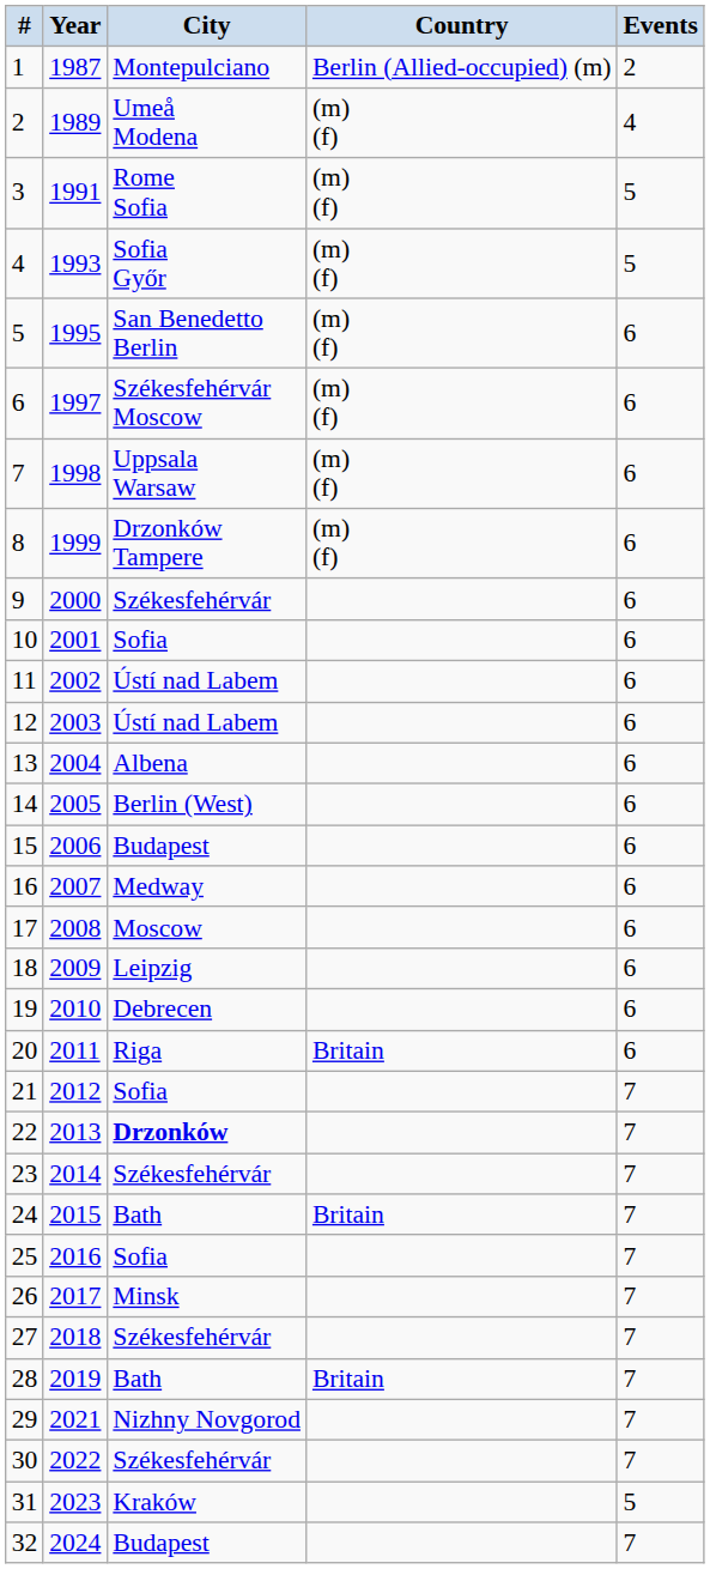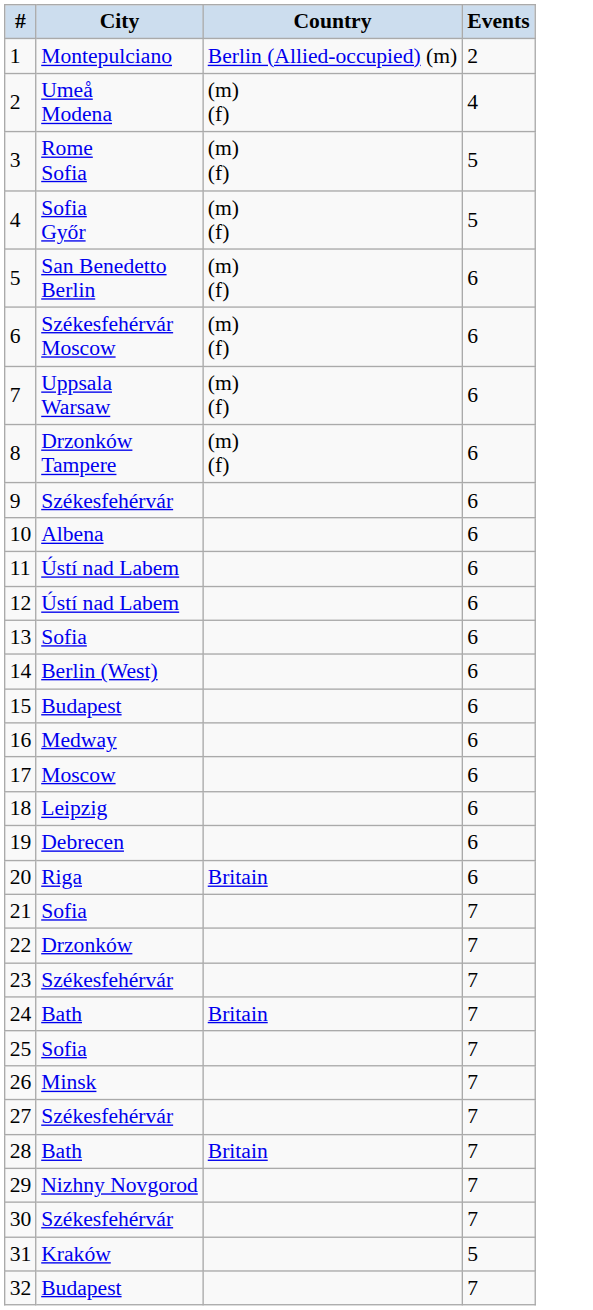- column: Year | 1987 | 1989 | 1991 | 1993 | 1995 | 1997 | 1998 | 1999 | 2000 | 2001 | 2002 | 2003 | 2004 | 2005 | 2006 | 2007 | 2008 | 2009 | 2010 | 2011 | 2012 | 2013 | 2014 | 2015 | 2016 | 2017 | 2018 | 2019 | 2021 | 2022 | 2023 | 2024
10 | City: Sofia -> Albena
13 | City: Albena -> Sofia
22 | City: bold -> normal
